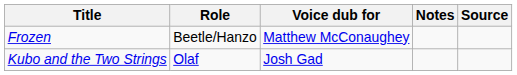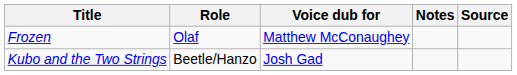Frozen | Role: Beetle/Hanzo -> Olaf
Kubo and the Two Strings | Role: Olaf -> Beetle/Hanzo
